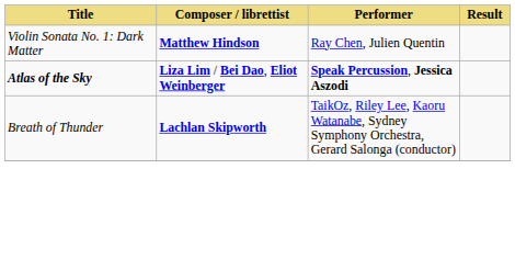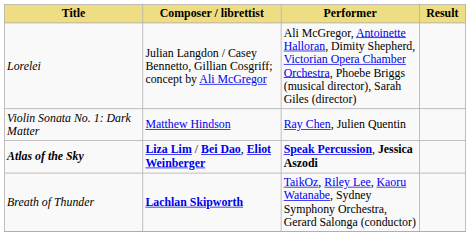+ row: Lorelei | Julian Langdon / Casey Bennetto, Gillian Cosgriff; concept by Ali McGregor | Ali McGregor, Antoinette Halloran, Dimity Shepherd, Victorian Opera Chamber Orchestra, Phoebe Briggs (musical director), Sarah Giles (director)
Violin Sonata No. 1: Dark Matter | Composer / librettist: bold -> normal
